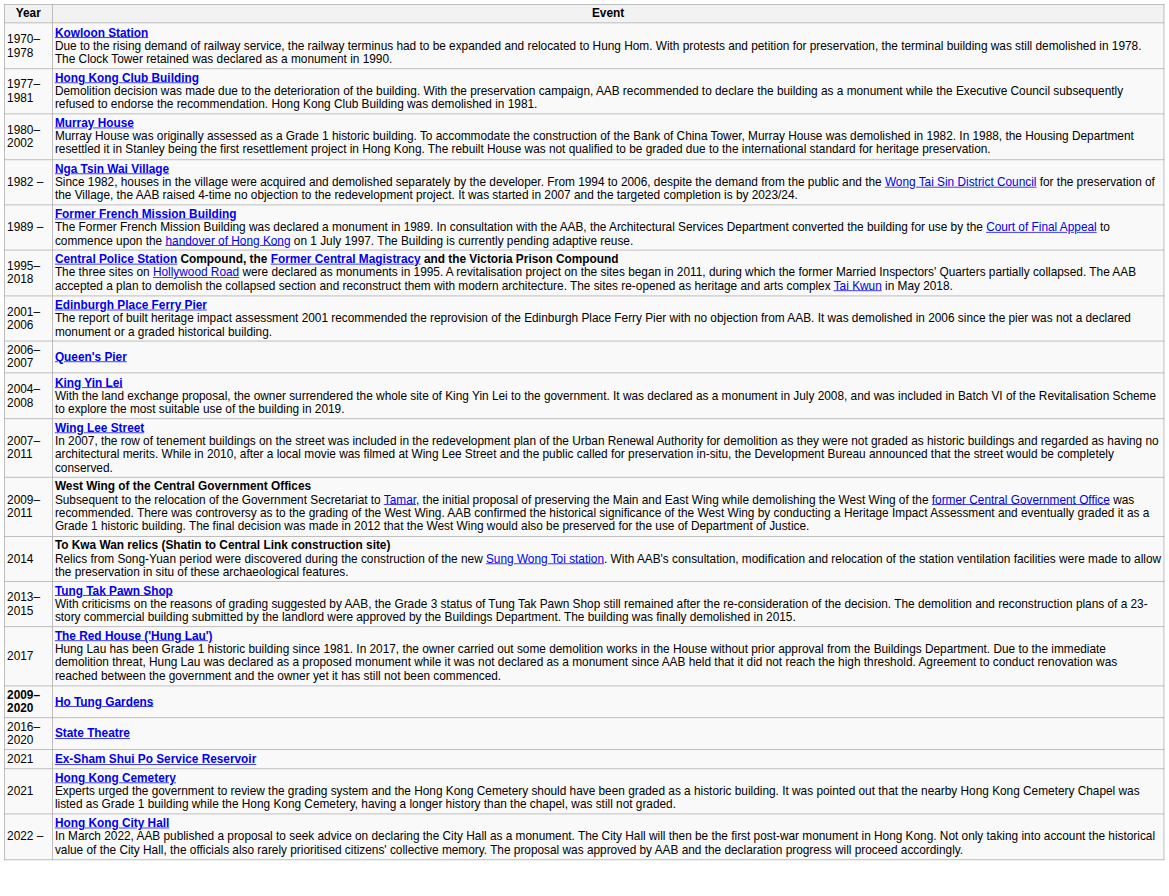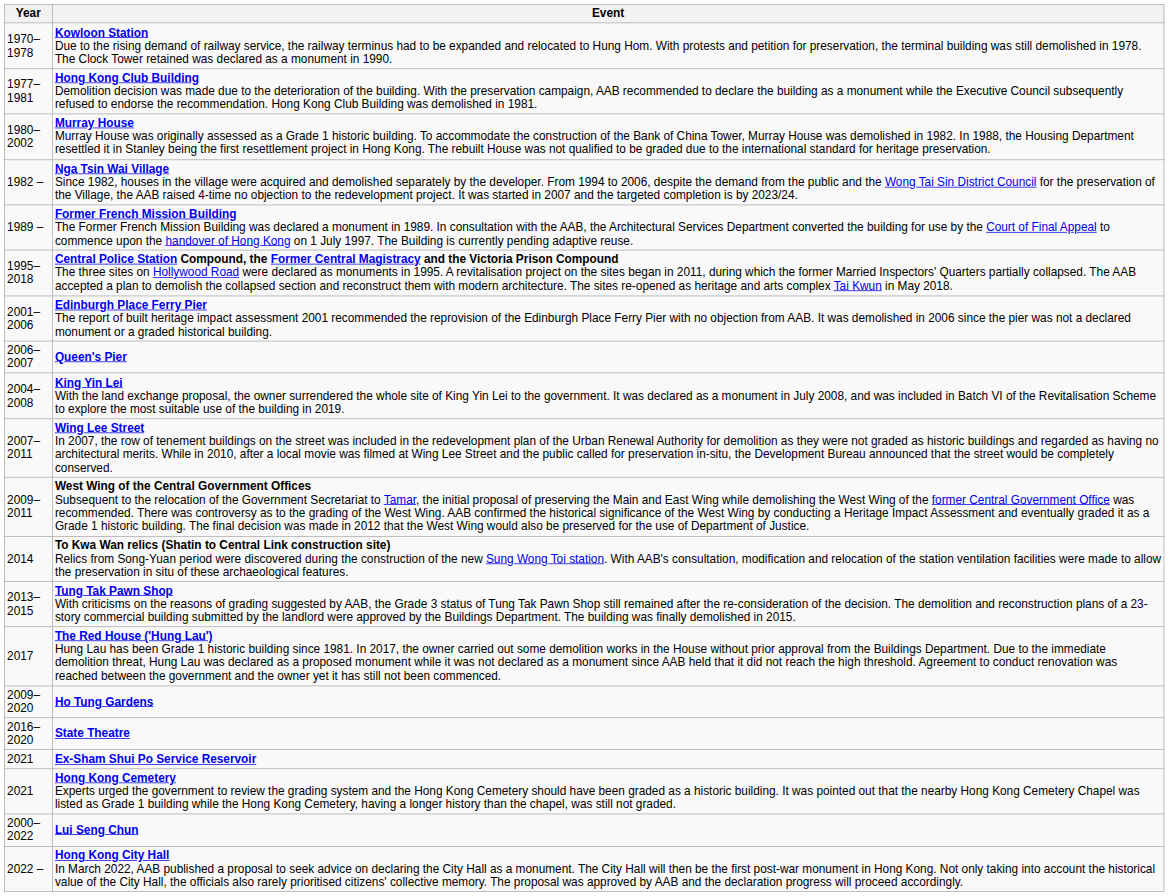Ho Tung Gardens | Year: bold -> normal
+ row: 2000–2022 | Lui Seng Chun
